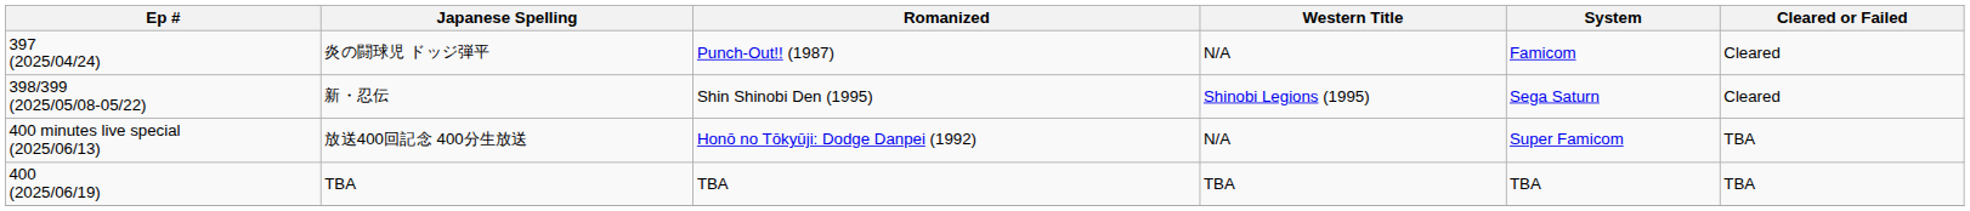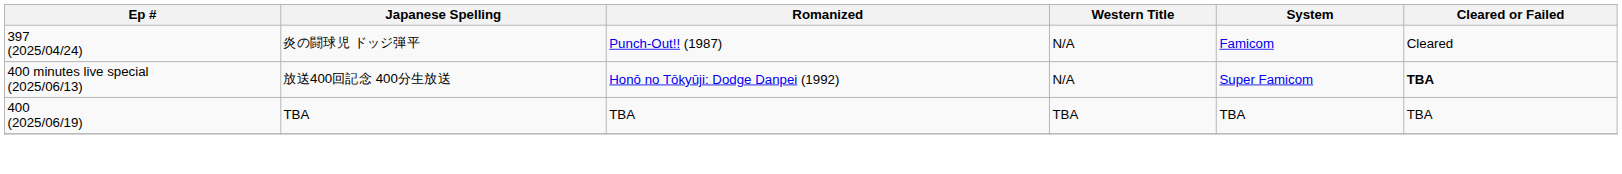- row: 398/399 (2025/05/08-05/22) | 新・忍伝 | Shin Shinobi Den (1995) | Shinobi Legions (1995) | Sega Saturn | Cleared
放送400回記念 400分生放送 | Cleared or Failed: normal -> bold
